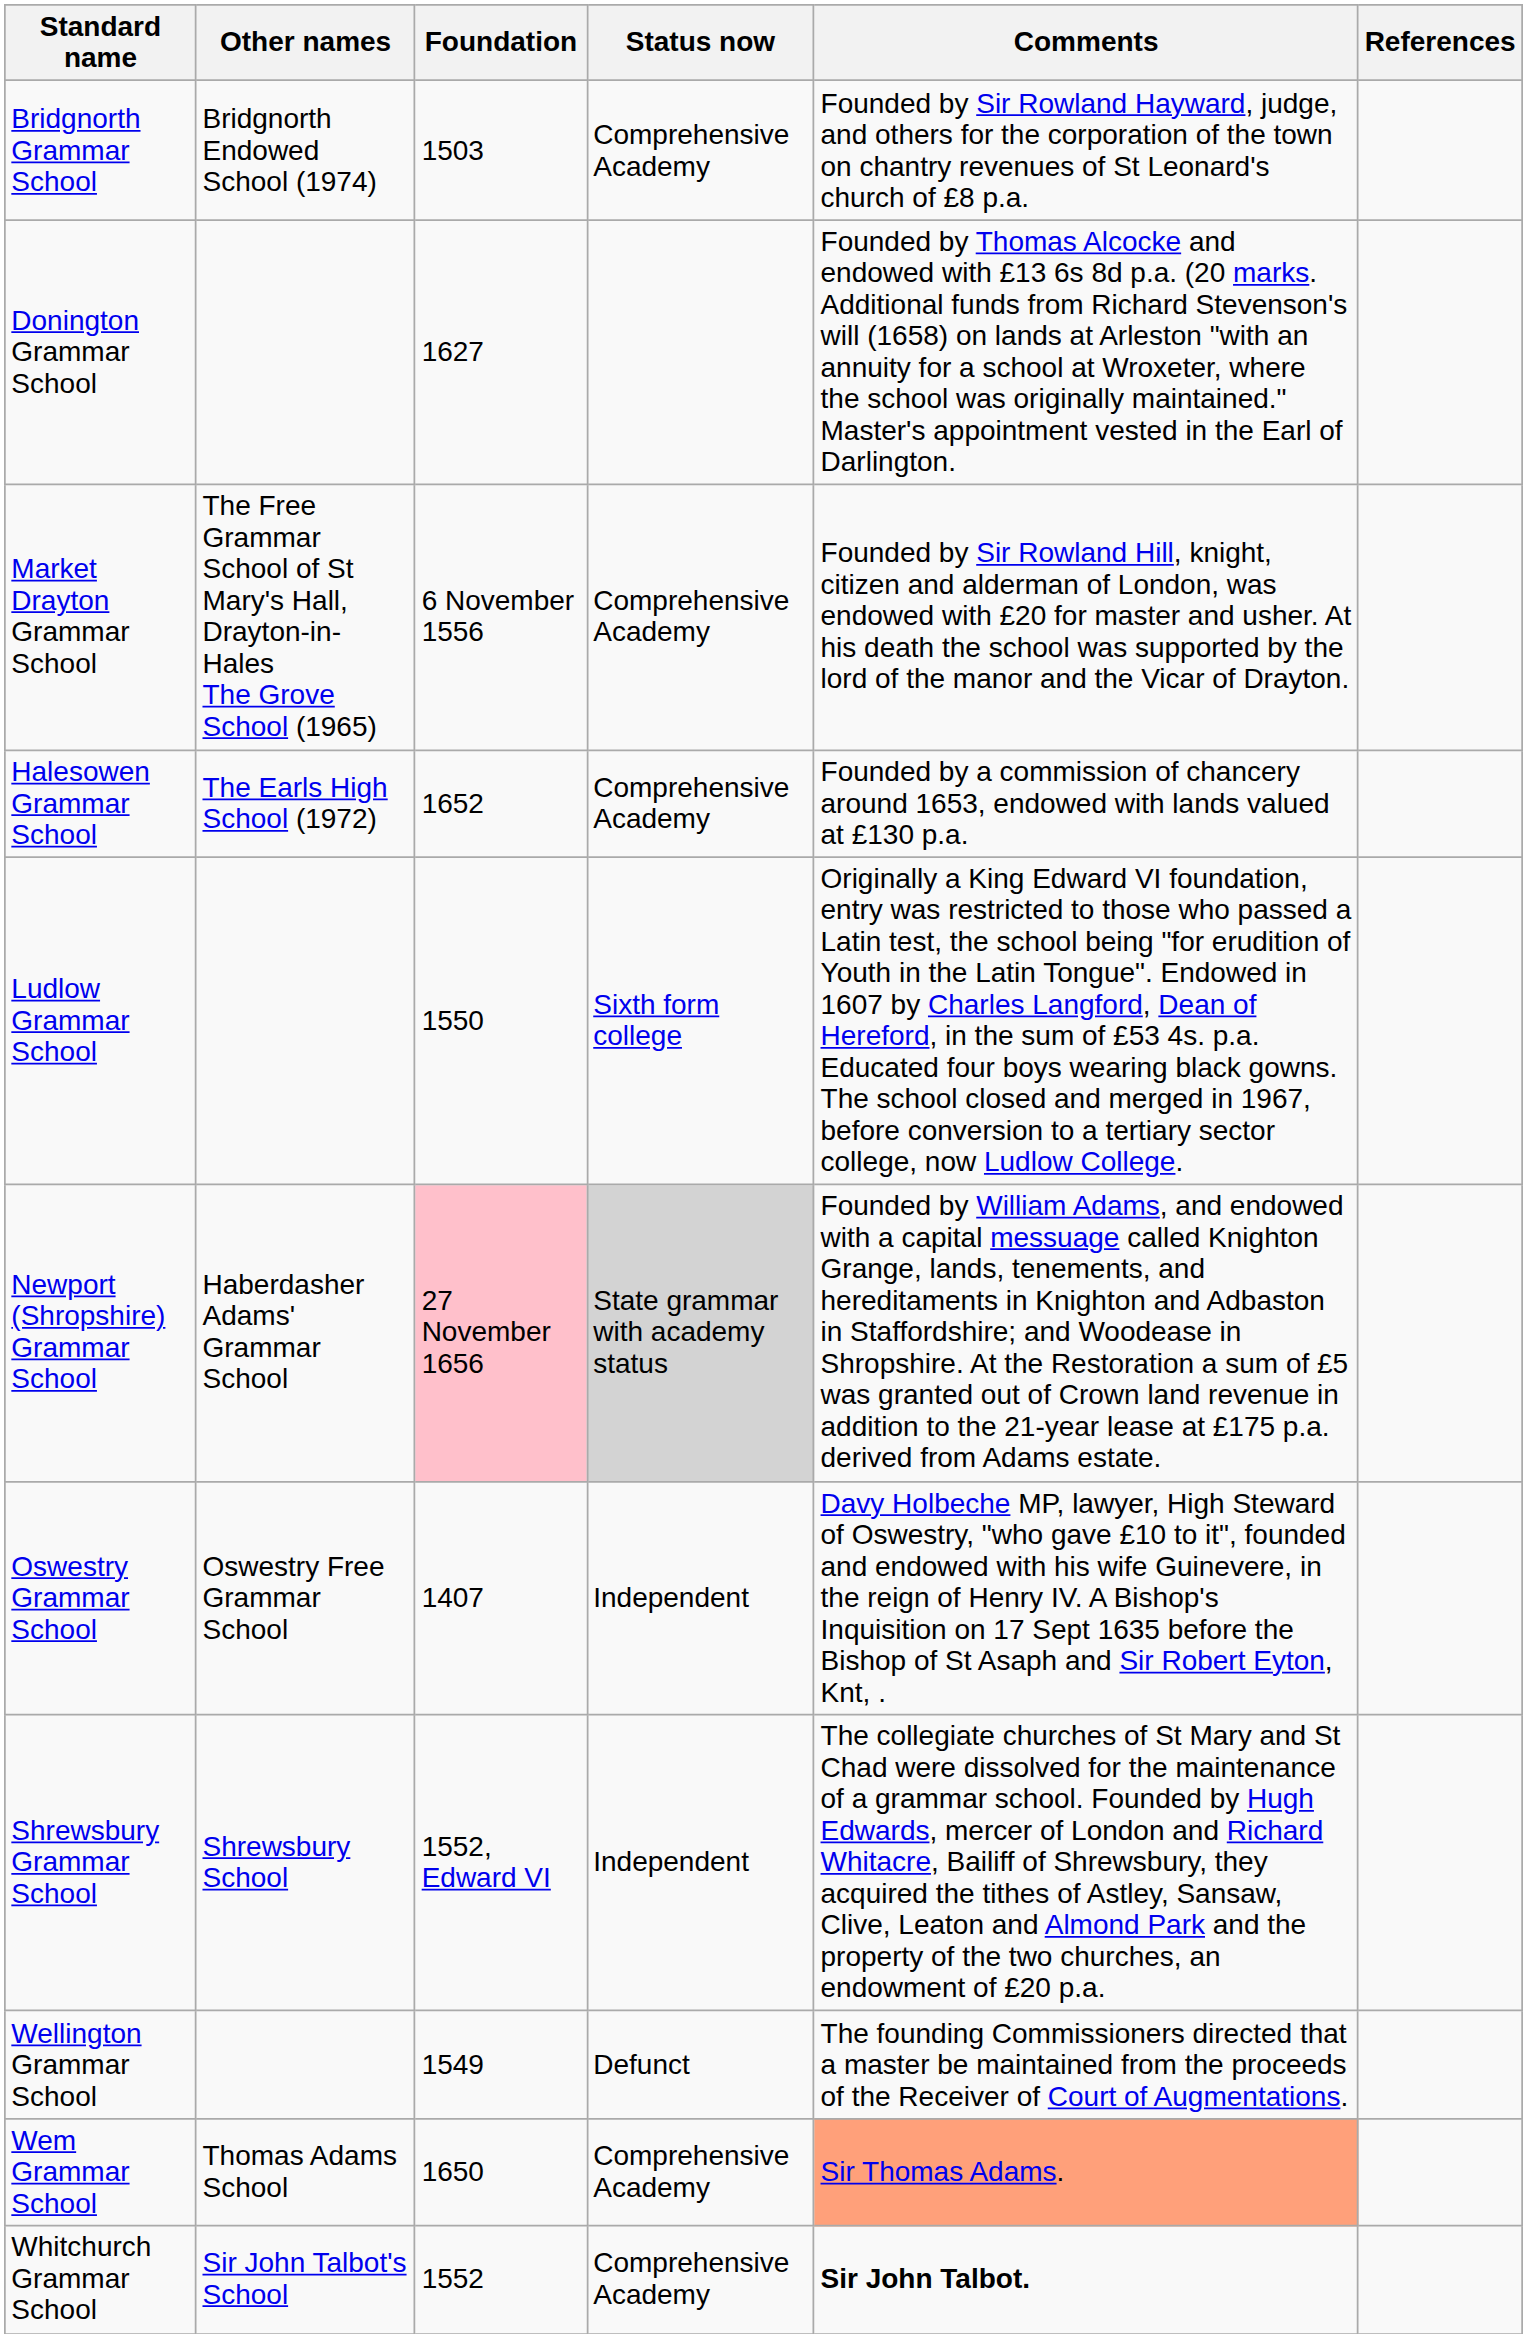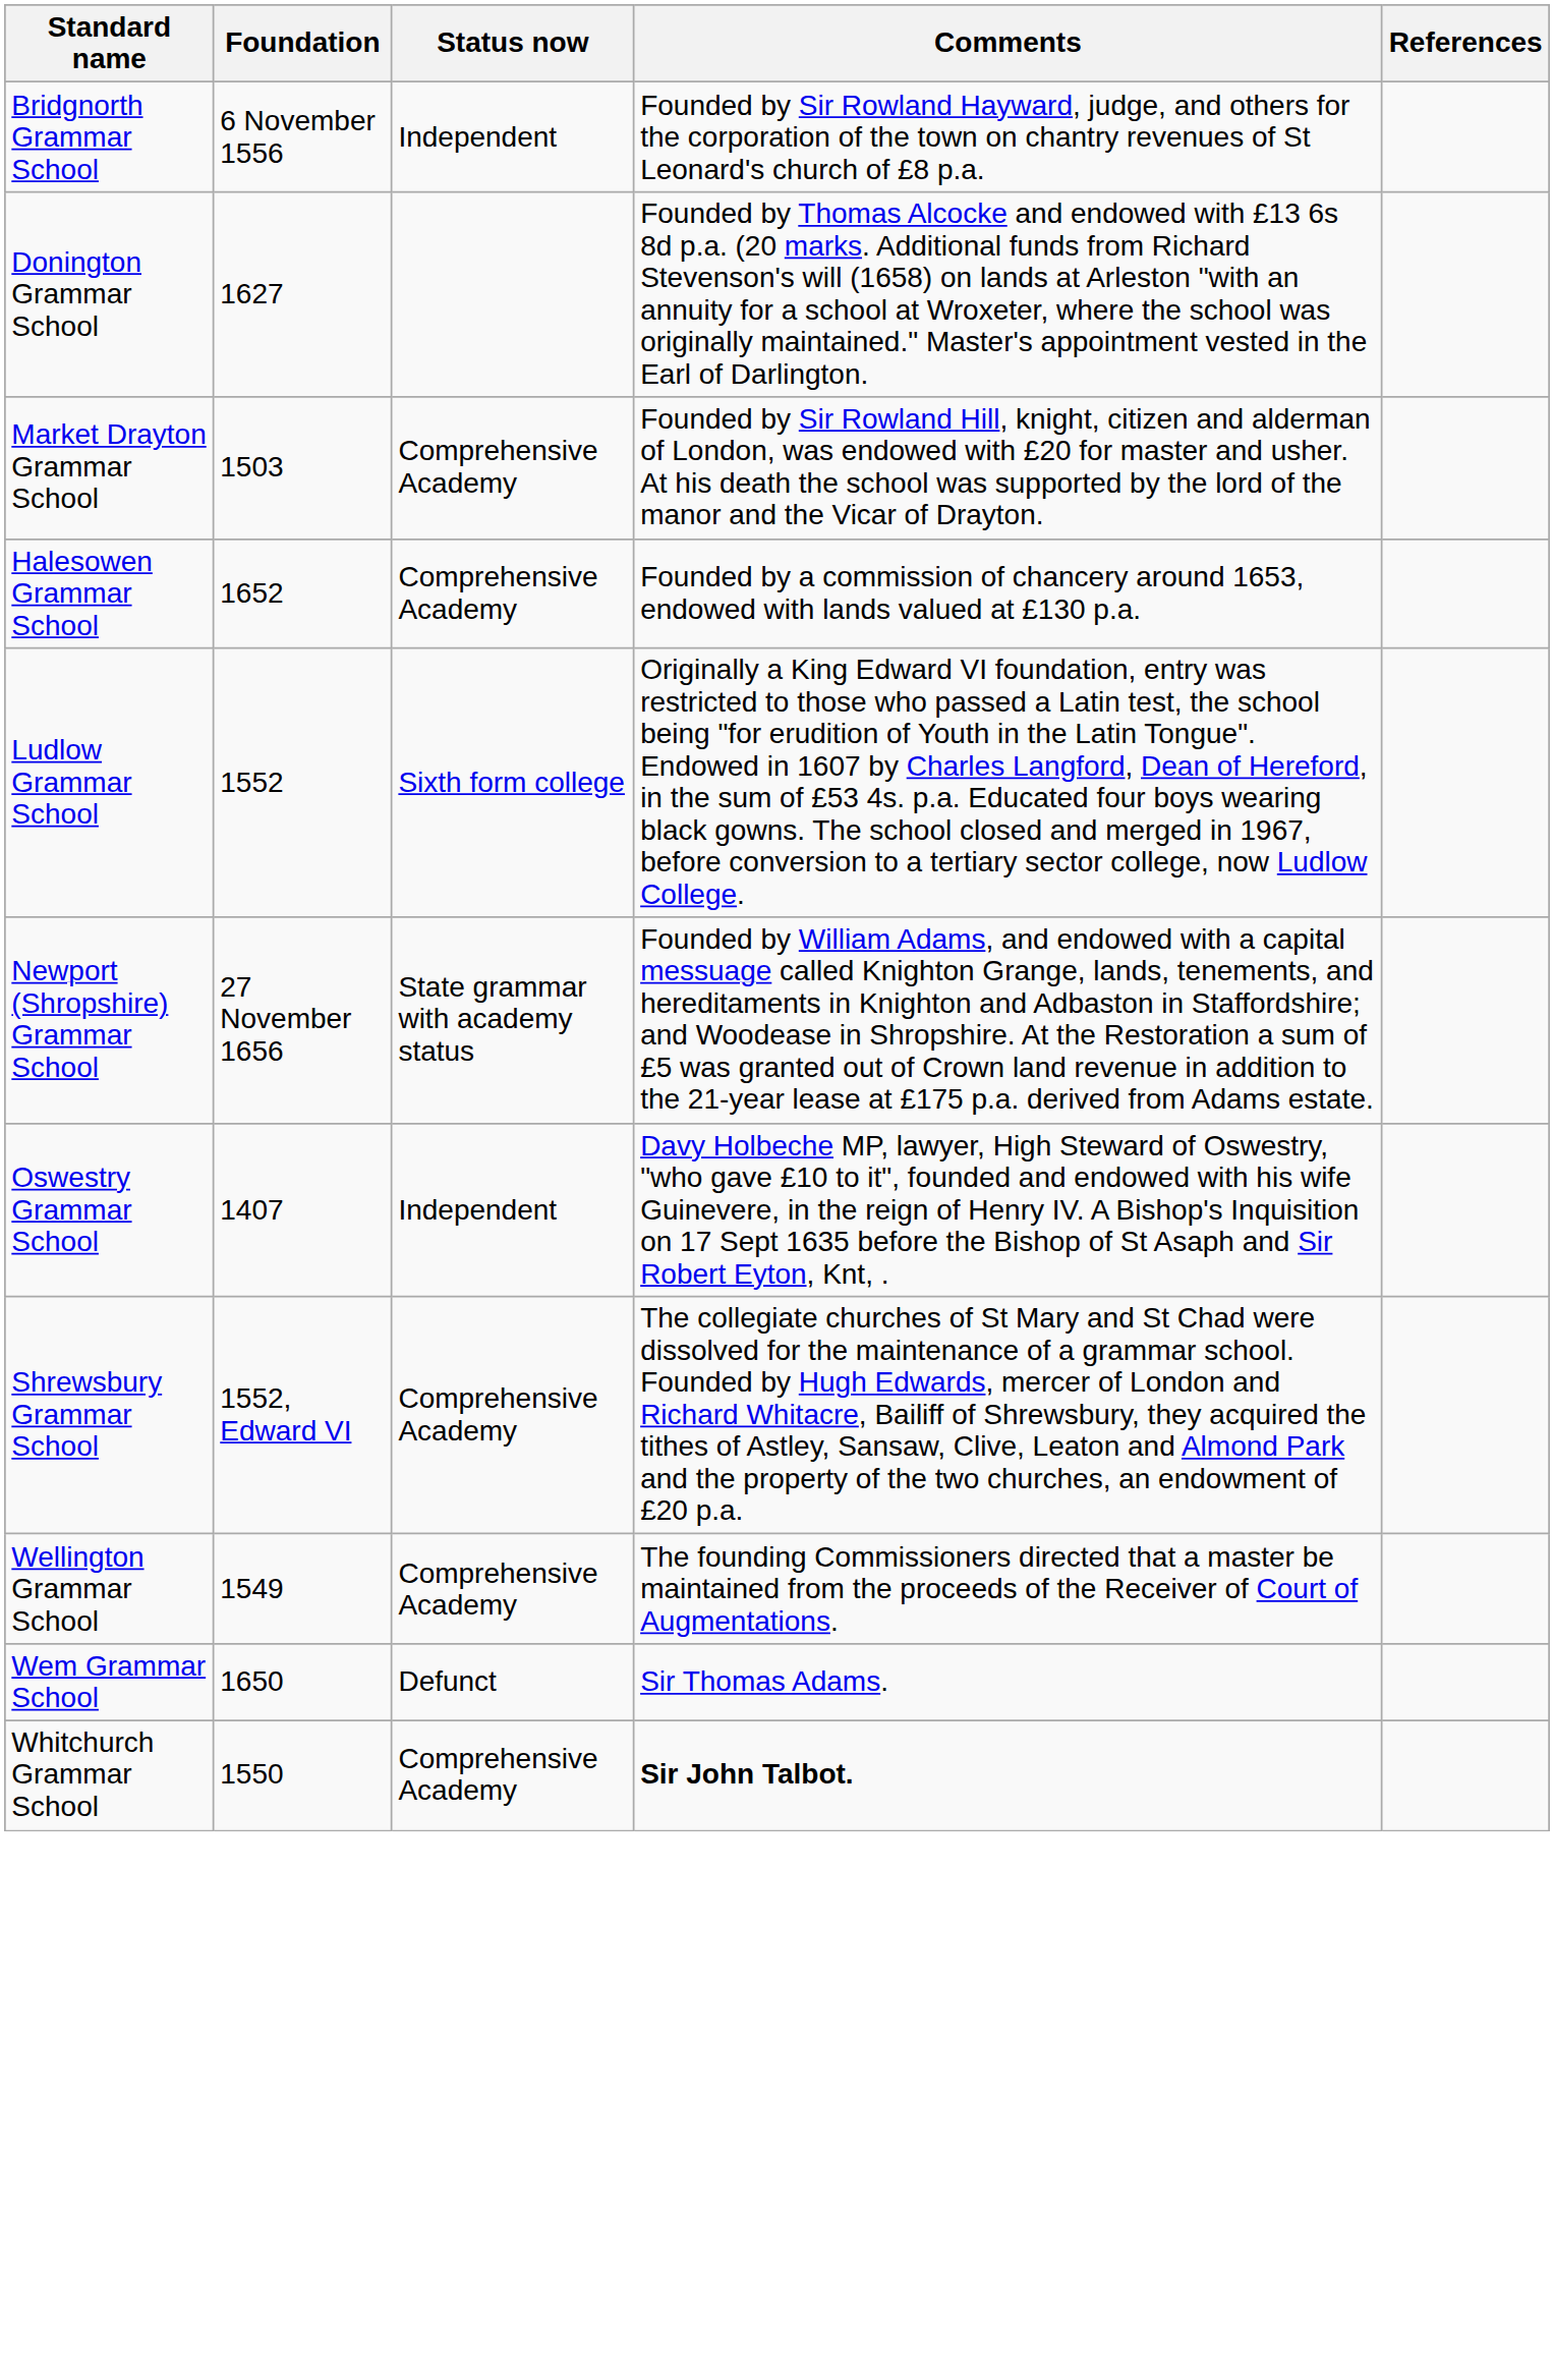- column: Other names | Bridgnorth Endowed School (1974) | The Free Grammar School of St Mary's Hall, Drayton-in-Hales The Grove School (1965) | The Earls High School (1972) | Haberdasher Adams' Grammar School | Oswestry Free Grammar School | Shrewsbury School | Thomas Adams School | Sir John Talbot's School
Bridgnorth Grammar School | Foundation: 1503 -> 6 November 1556
Bridgnorth Grammar School | Status now: Comprehensive Academy -> Independent
Market Drayton Grammar School | Foundation: 6 November 1556 -> 1503
Ludlow Grammar School | Foundation: 1550 -> 1552
Newport (Shropshire) Grammar School | Foundation: pink background -> no background
Newport (Shropshire) Grammar School | Status now: lightgrey background -> no background
Shrewsbury Grammar School | Status now: Independent -> Comprehensive Academy
Wellington Grammar School | Status now: Defunct -> Comprehensive Academy
Wem Grammar School | Status now: Comprehensive Academy -> Defunct
Wem Grammar School | Comments: lightsalmon background -> no background
Whitchurch Grammar School | Foundation: 1552 -> 1550
